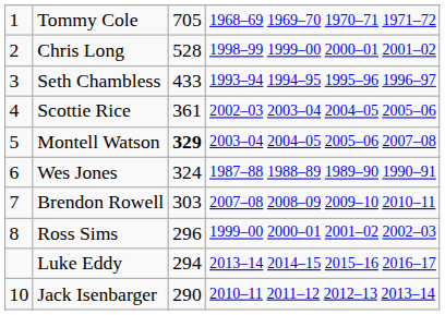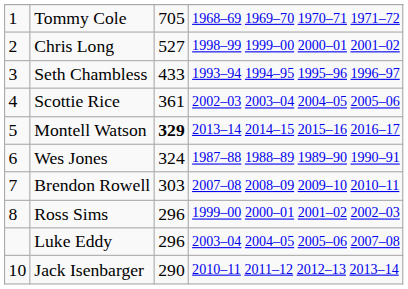Chris Long | column 3: 528 -> 527
Montell Watson | column 4: 2003–04 2004–05 2005–06 2007–08 -> 2013–14 2014–15 2015–16 2016–17
Luke Eddy | column 3: 294 -> 296
Luke Eddy | column 4: 2013–14 2014–15 2015–16 2016–17 -> 2003–04 2004–05 2005–06 2007–08
